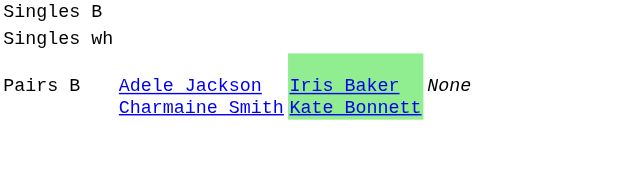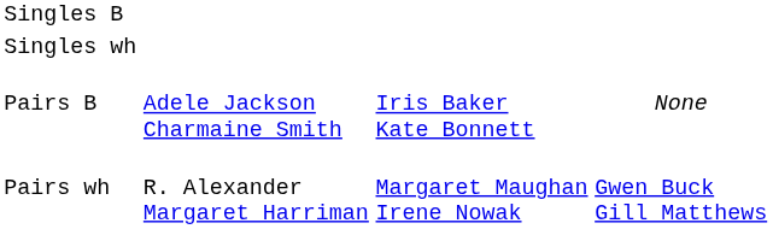Pairs B | column 3: lightgreen background -> no background
+ row: Pairs wh | R. Alexander Margaret Harriman | Margaret Maughan Irene Nowak | Gwen Buck Gill Matthews
